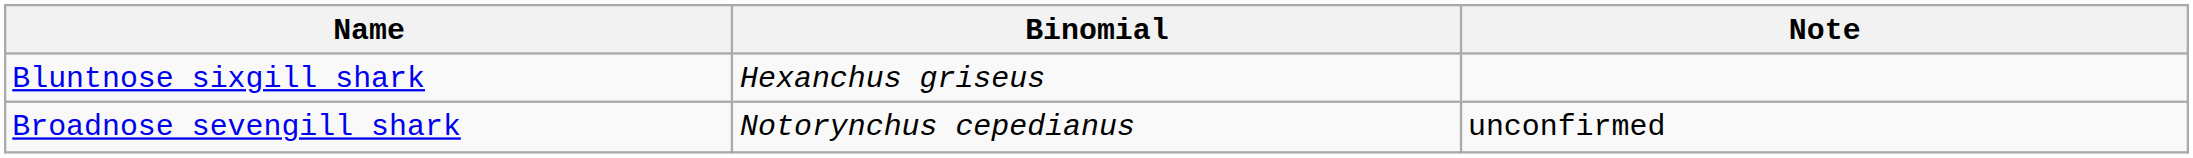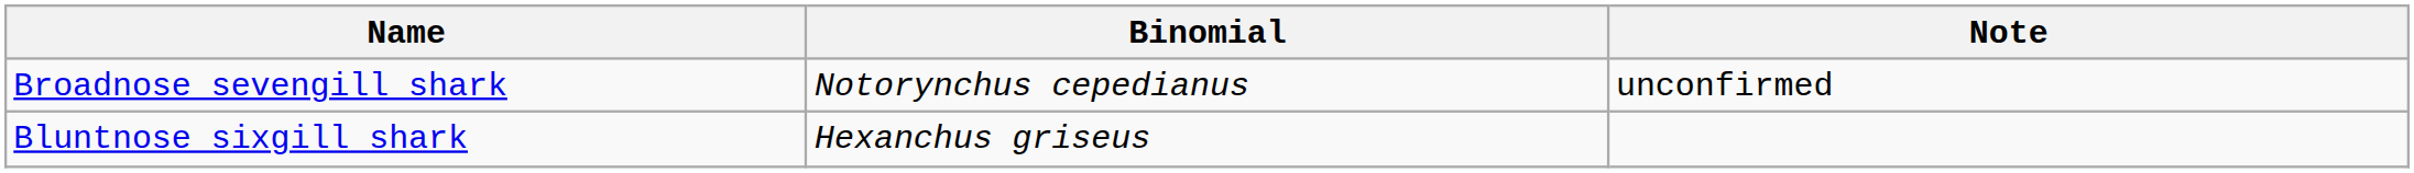rows swapped: Bluntnose sixgill shark <-> Broadnose sevengill shark
